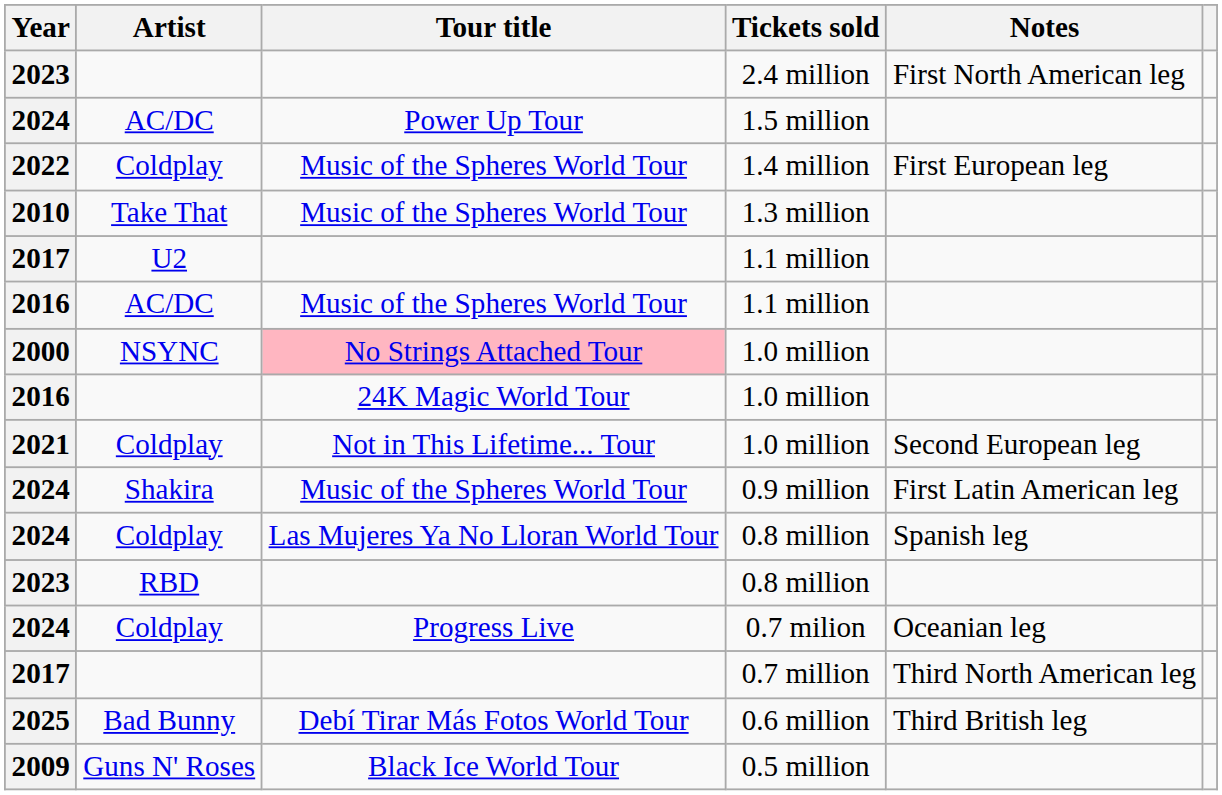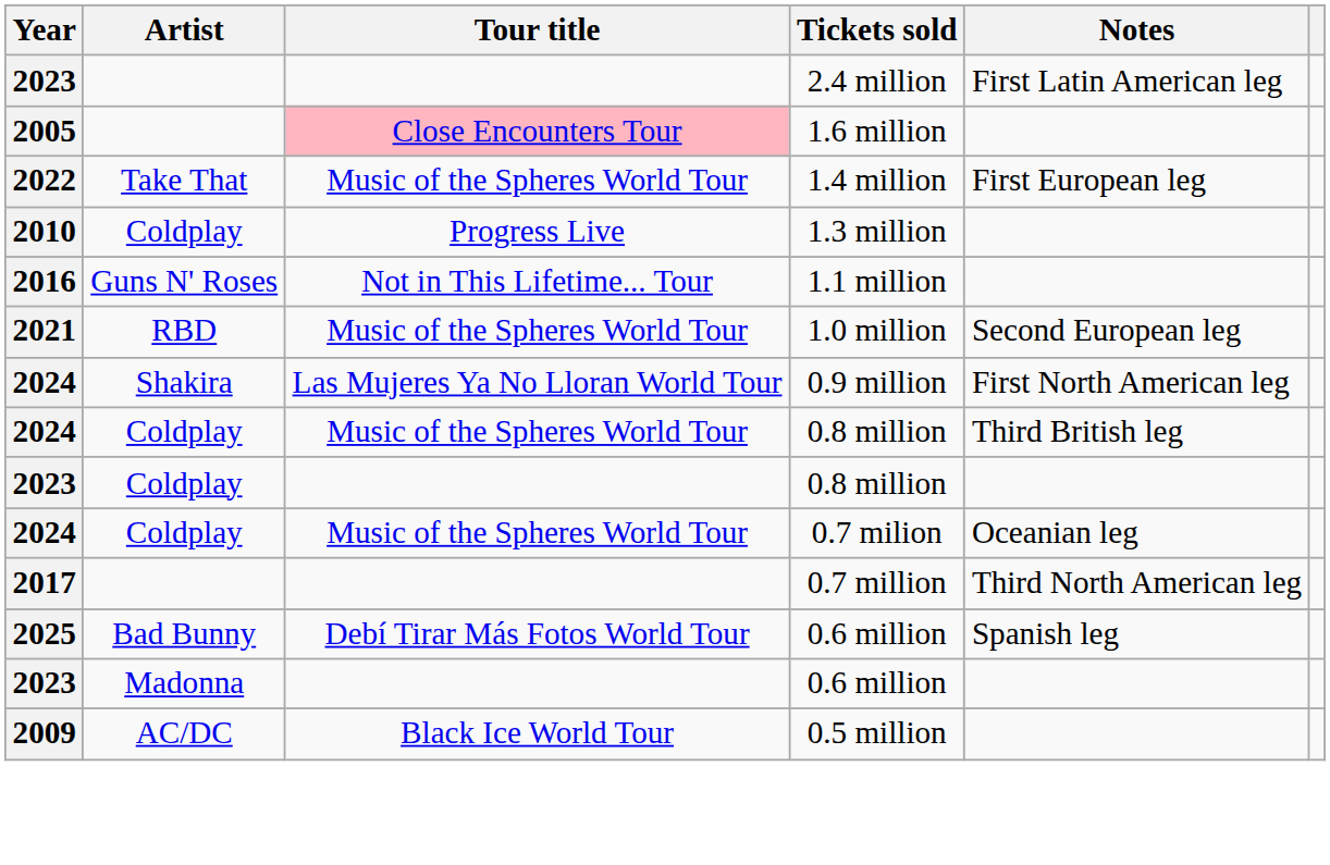2.4 million | Notes: First North American leg -> First Latin American leg
+ row: 2005 | Close Encounters Tour | 1.6 million
- row: 2024 | AC/DC | Power Up Tour | 1.5 million
1.4 million | Artist: Coldplay -> Take That
1.3 million | Artist: Take That -> Coldplay
1.3 million | Tour title: Music of the Spheres World Tour -> Progress Live
- row: 2017 | U2 | 1.1 million
2016 / 1.1 million | Artist: AC/DC -> Guns N' Roses
2016 / 1.1 million | Tour title: Music of the Spheres World Tour -> Not in This Lifetime... Tour
- row: 2000 | NSYNC | No Strings Attached Tour | 1.0 million
- row: 2016 | 24K Magic World Tour | 1.0 million
2021 / 1.0 million | Artist: Coldplay -> RBD
2021 / 1.0 million | Tour title: Not in This Lifetime... Tour -> Music of the Spheres World Tour
0.9 million | Tour title: Music of the Spheres World Tour -> Las Mujeres Ya No Lloran World Tour
0.9 million | Notes: First Latin American leg -> First North American leg
2024 / 0.8 million | Tour title: Las Mujeres Ya No Lloran World Tour -> Music of the Spheres World Tour
2024 / 0.8 million | Notes: Spanish leg -> Third British leg
2023 / 0.8 million | Artist: RBD -> Coldplay
0.7 milion | Tour title: Progress Live -> Music of the Spheres World Tour
2025 / 0.6 million | Notes: Third British leg -> Spanish leg
+ row: 2023 | Madonna | 0.6 million
0.5 million | Artist: Guns N' Roses -> AC/DC
